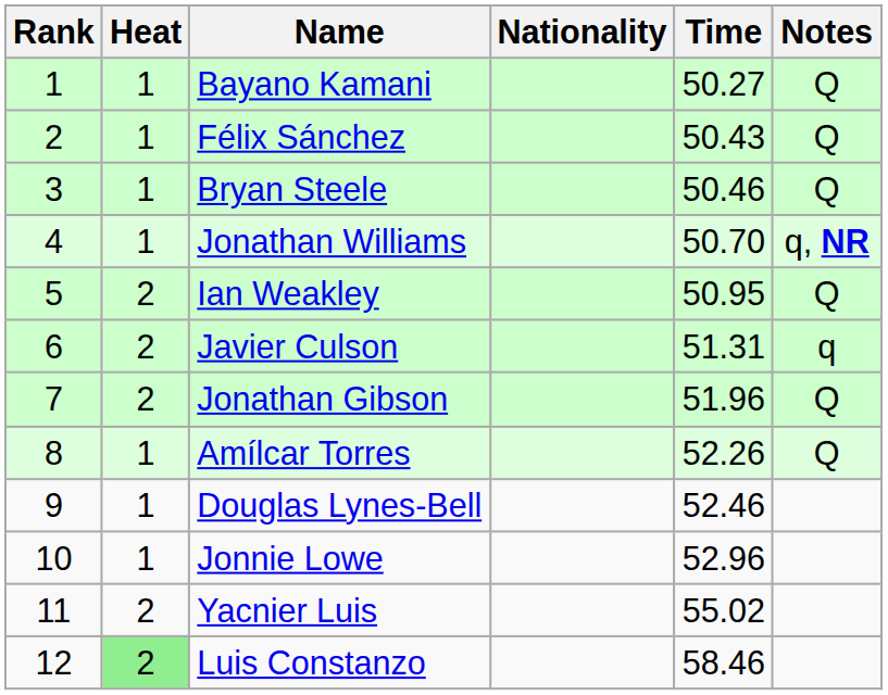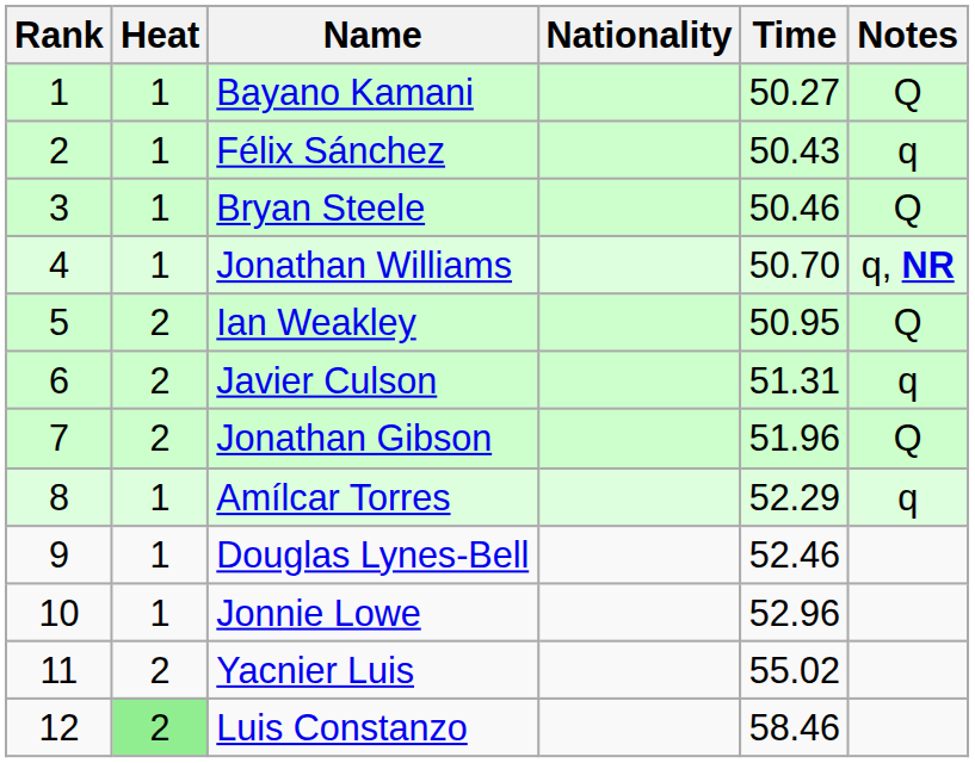Félix Sánchez | Notes: Q -> q
Amílcar Torres | Time: 52.26 -> 52.29
Amílcar Torres | Notes: Q -> q
